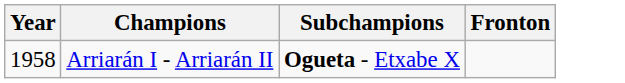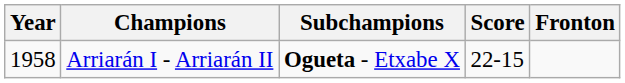+ column: Score | 22-15
